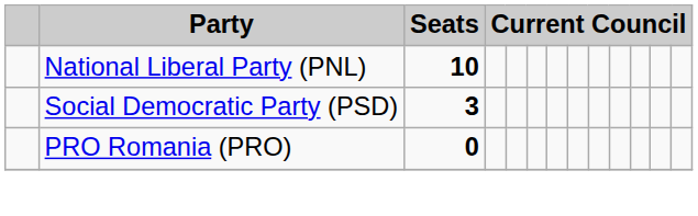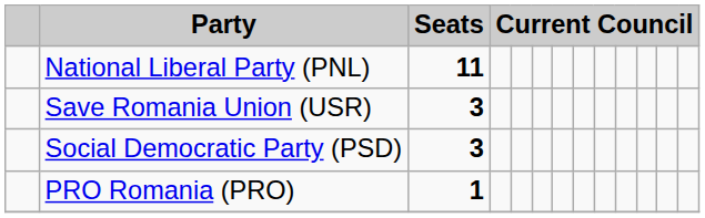National Liberal Party (PNL) | Seats: 10 -> 11
+ row: Save Romania Union (USR) | 3
PRO Romania (PRO) | Seats: 0 -> 1
